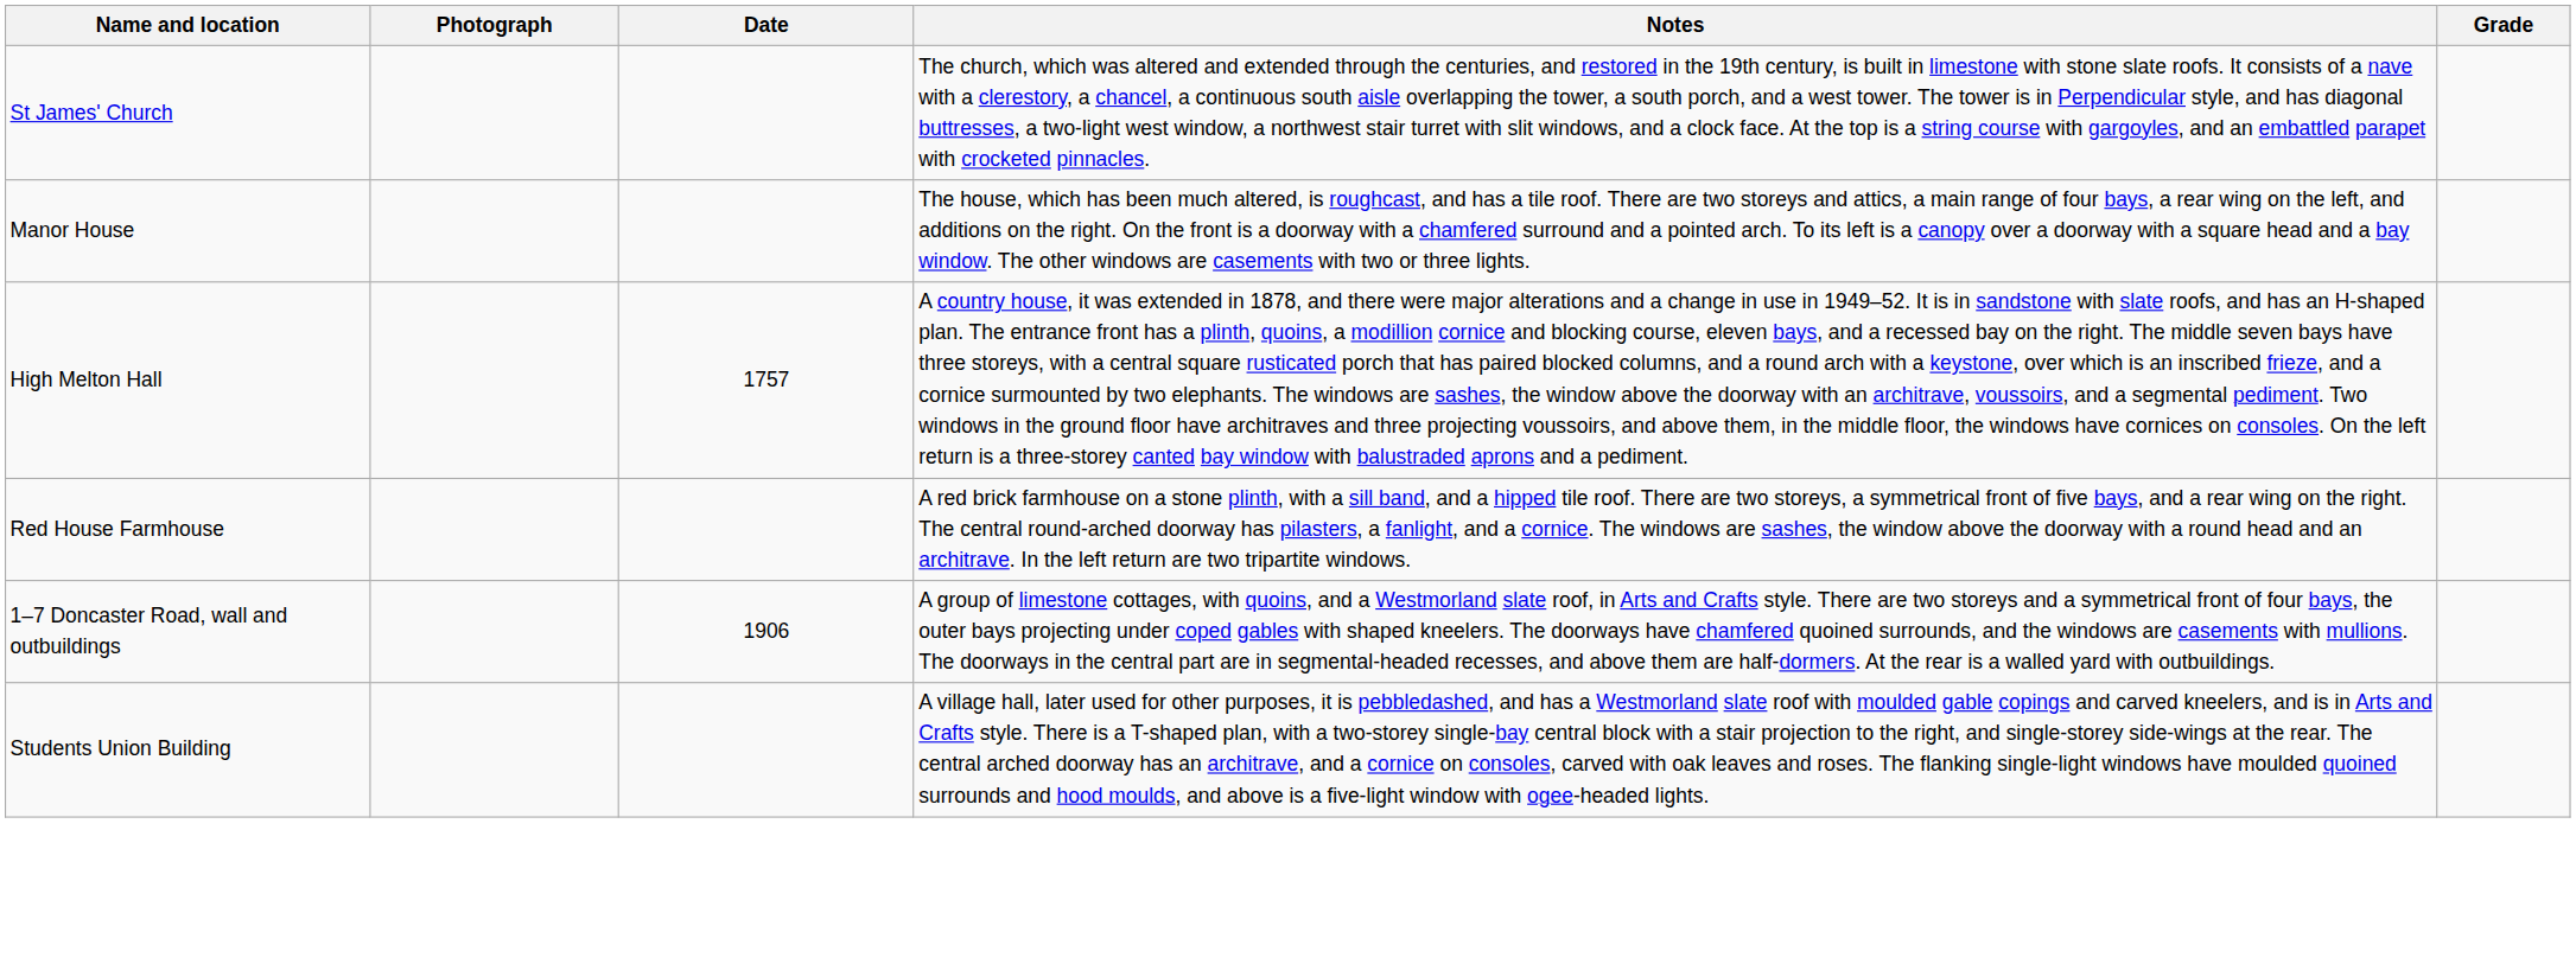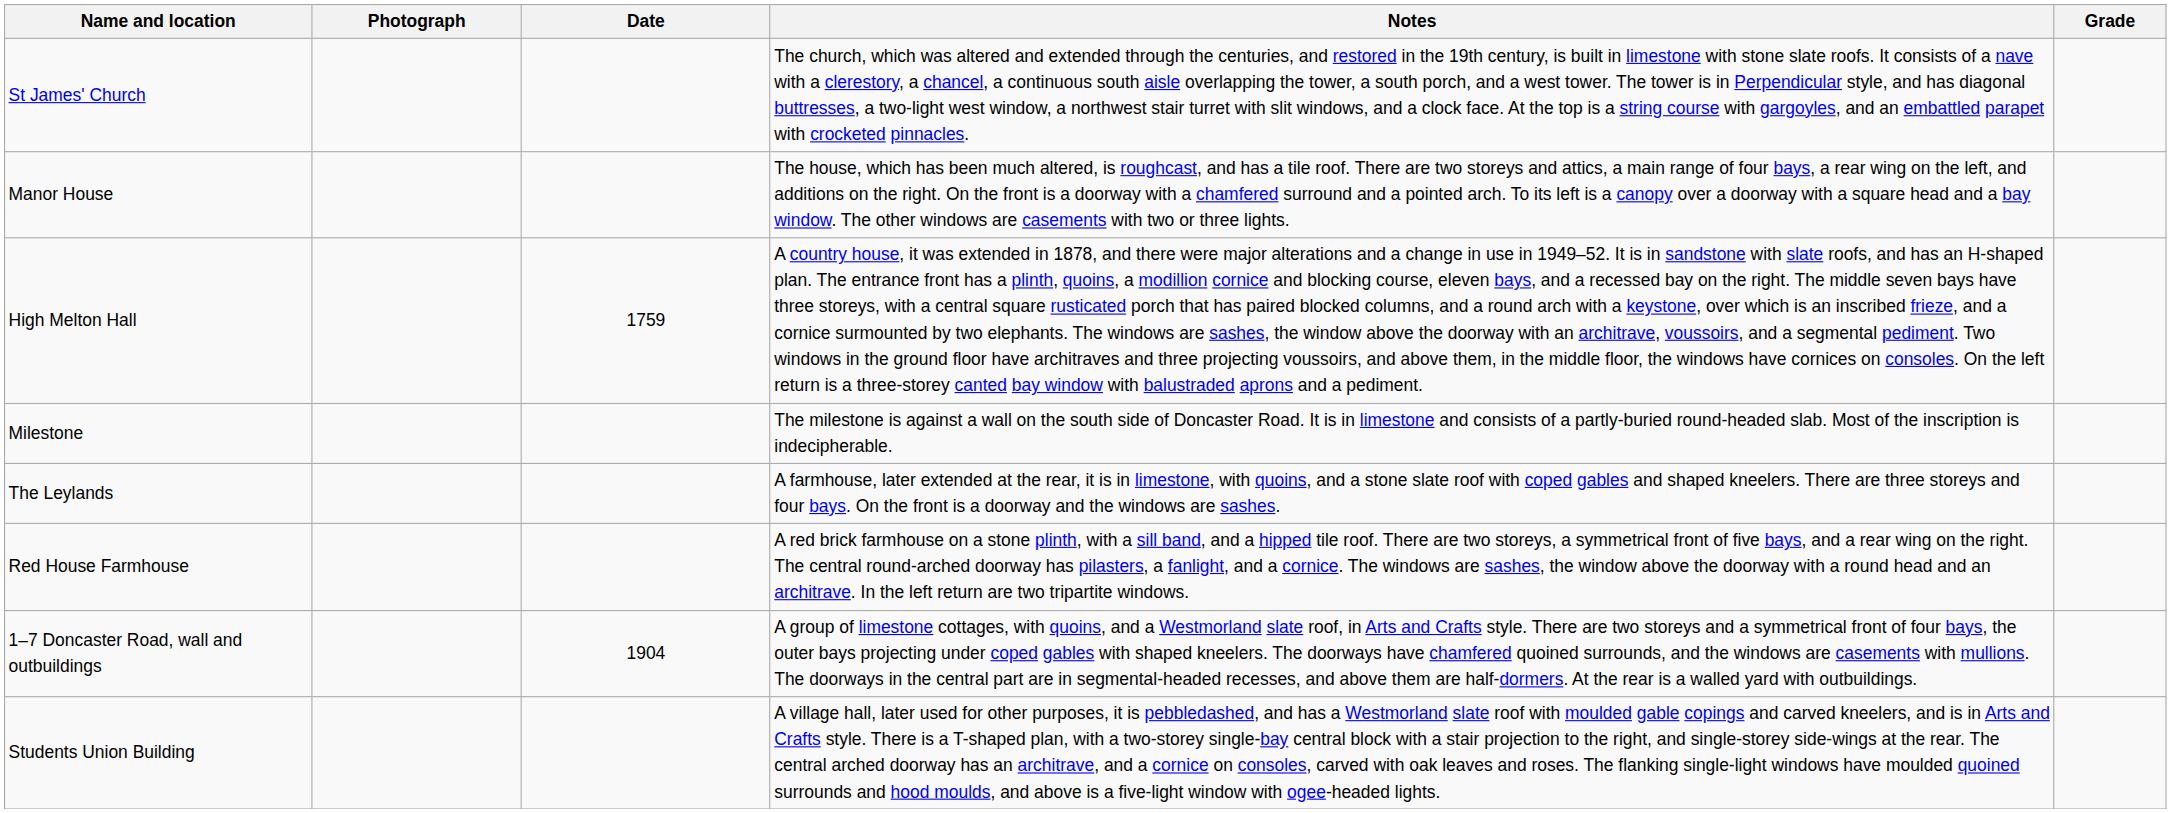High Melton Hall | Date: 1757 -> 1759
+ row: Milestone | The milestone is against a wall on the south side of Doncaster Road. It is in limestone and consists of a partly-buried round-headed slab. Most of the inscription is indecipherable.
+ row: The Leylands | A farmhouse, later extended at the rear, it is in limestone, with quoins, and a stone slate roof with coped gables and shaped kneelers. There are three storeys and four bays. On the front is a doorway and the windows are sashes.
1–7 Doncaster Road, wall and outbuildings | Date: 1906 -> 1904
